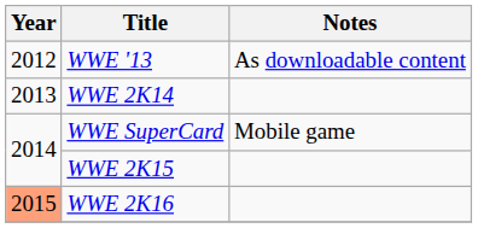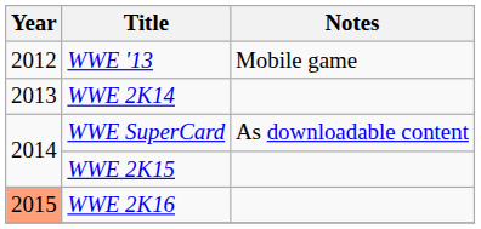WWE '13 | Notes: As downloadable content -> Mobile game
WWE SuperCard | Notes: Mobile game -> As downloadable content
